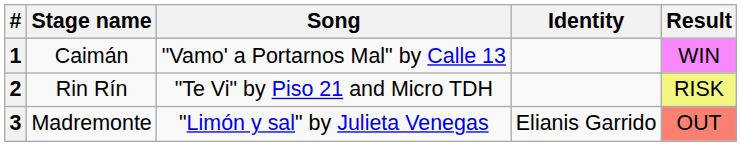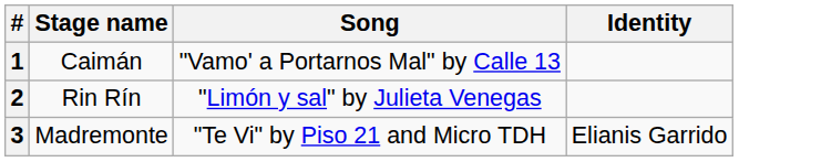- column: Result | WIN | RISK | OUT
2 | Song: "Te Vi" by Piso 21 and Micro TDH -> "Limón y sal" by Julieta Venegas
3 | Song: "Limón y sal" by Julieta Venegas -> "Te Vi" by Piso 21 and Micro TDH
